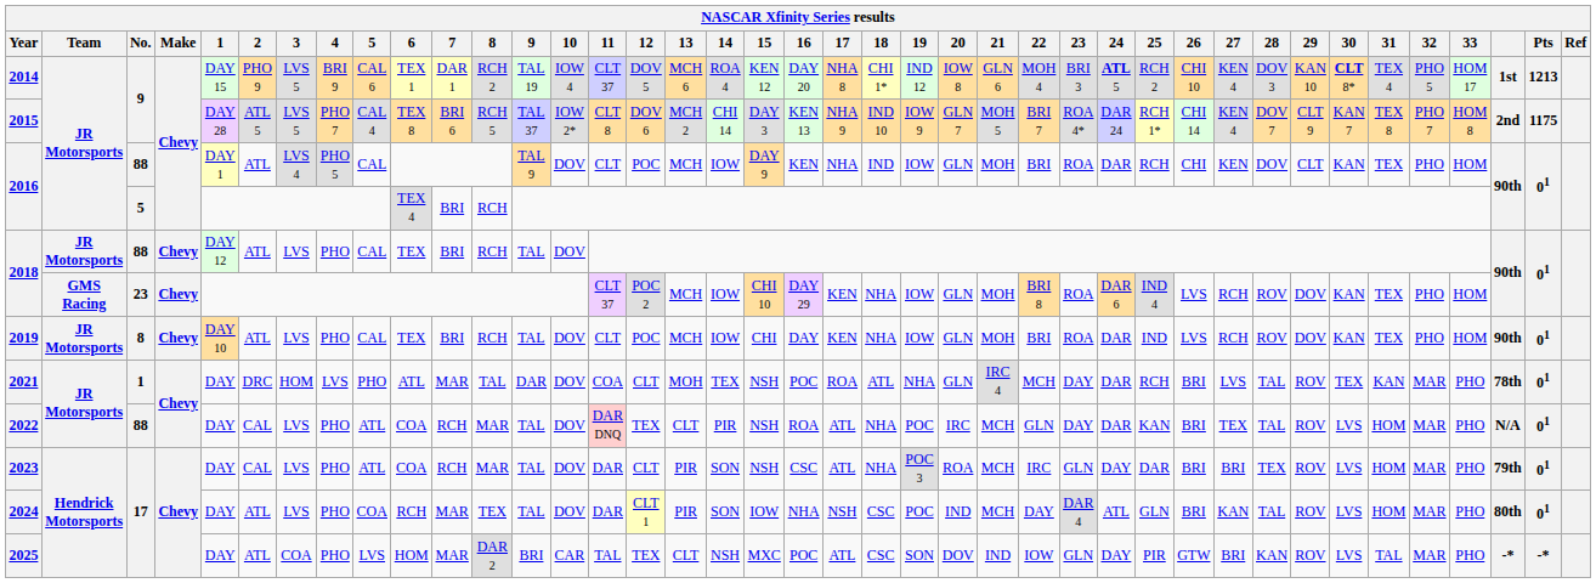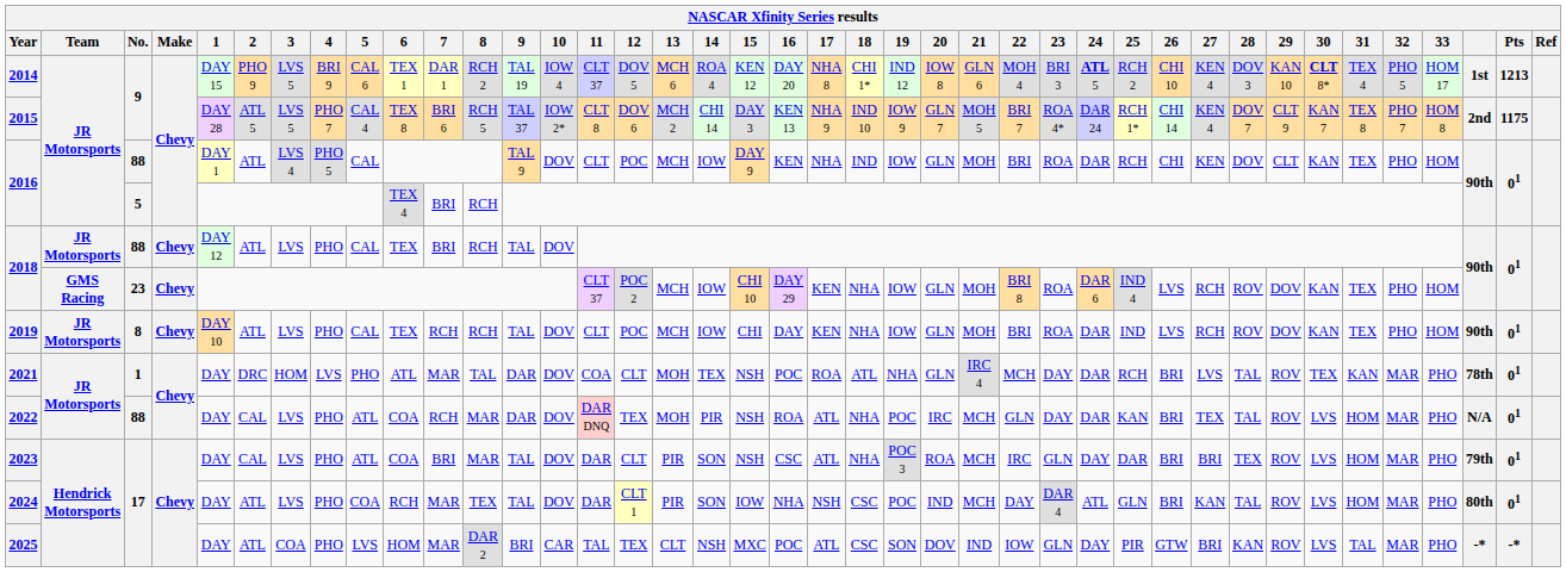2019 | 7: BRI -> RCH
2022 | 9: TAL -> DAR
2022 | 13: CLT -> MOH
2023 | 7: RCH -> BRI
